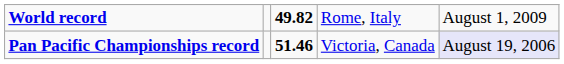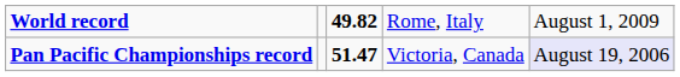Pan Pacific Championships record | column 3: 51.46 -> 51.47
